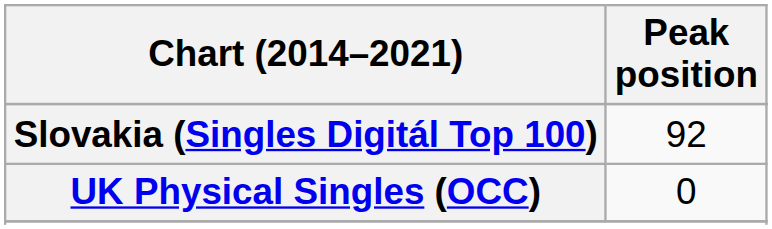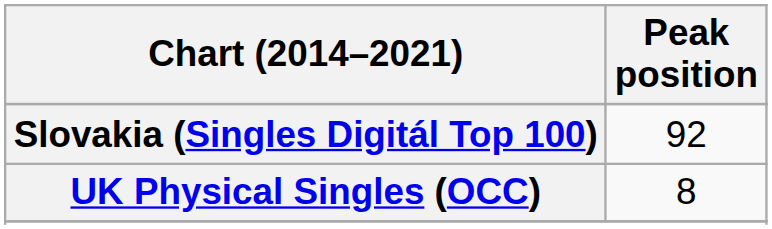UK Physical Singles (OCC) | Peak position: 0 -> 8
